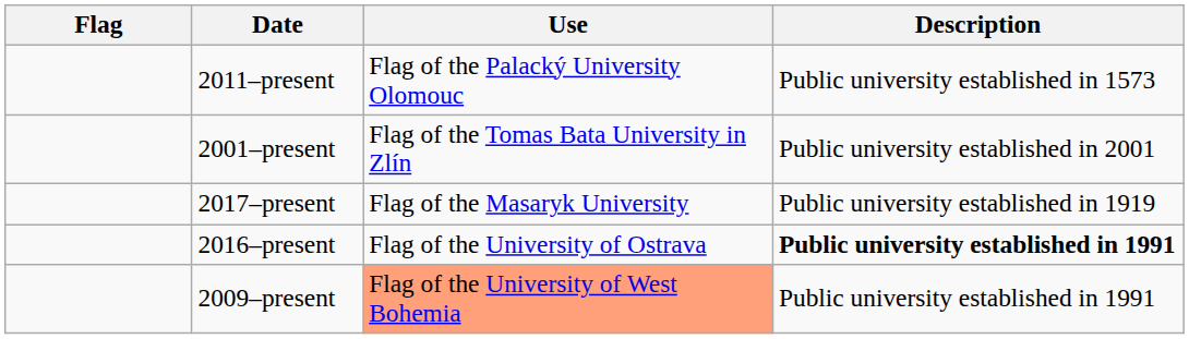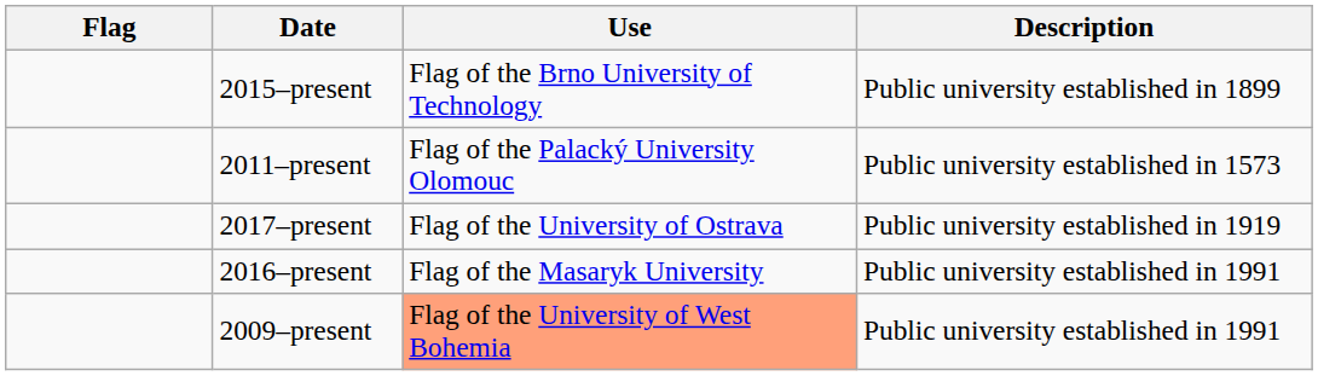+ row: 2015–present | Flag of the Brno University of Technology | Public university established in 1899
- row: 2001–present | Flag of the Tomas Bata University in Zlín | Public university established in 2001
2017–present | Use: Flag of the Masaryk University -> Flag of the University of Ostrava
2016–present | Use: Flag of the University of Ostrava -> Flag of the Masaryk University
2016–present | Description: bold -> normal
